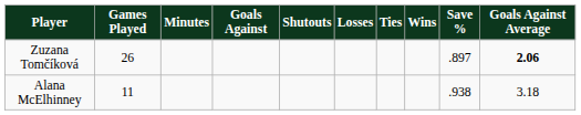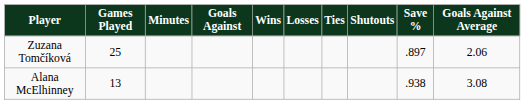columns swapped: Wins <-> Shutouts
Zuzana Tomčíková | Games Played: 26 -> 25
Zuzana Tomčíková | Goals Against Average: bold -> normal
Alana McElhinney | Games Played: 11 -> 13
Alana McElhinney | Goals Against Average: 3.18 -> 3.08
